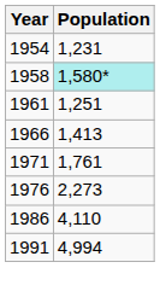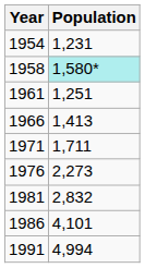1971 | Population: 1,761 -> 1,711
+ row: 1981 | 2,832
1986 | Population: 4,110 -> 4,101
